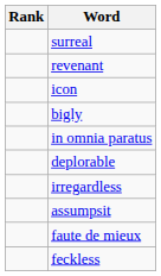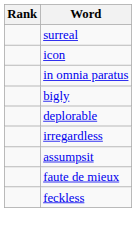- row: revenant
rows swapped: in omnia paratus <-> bigly
